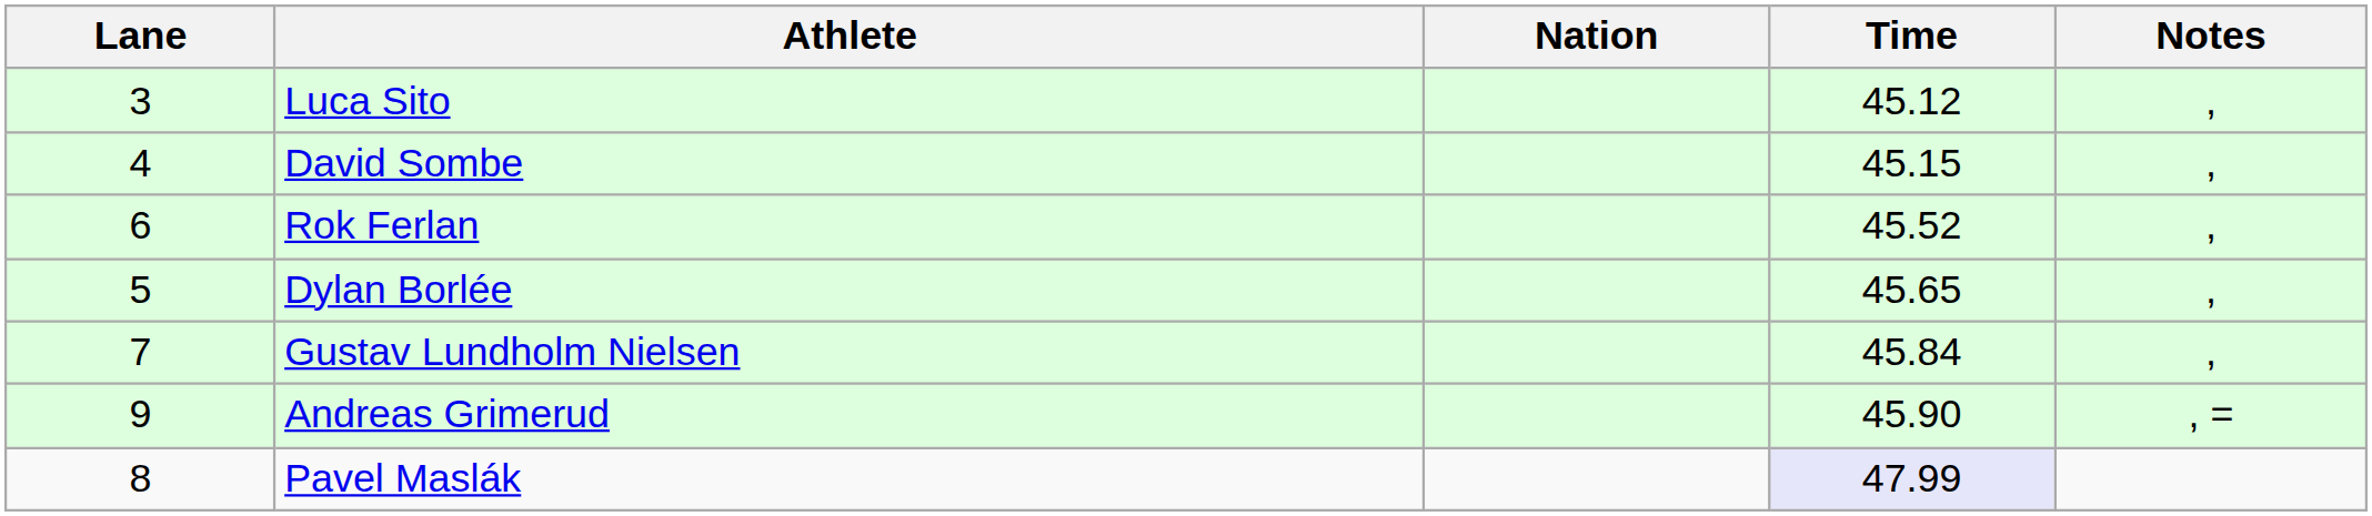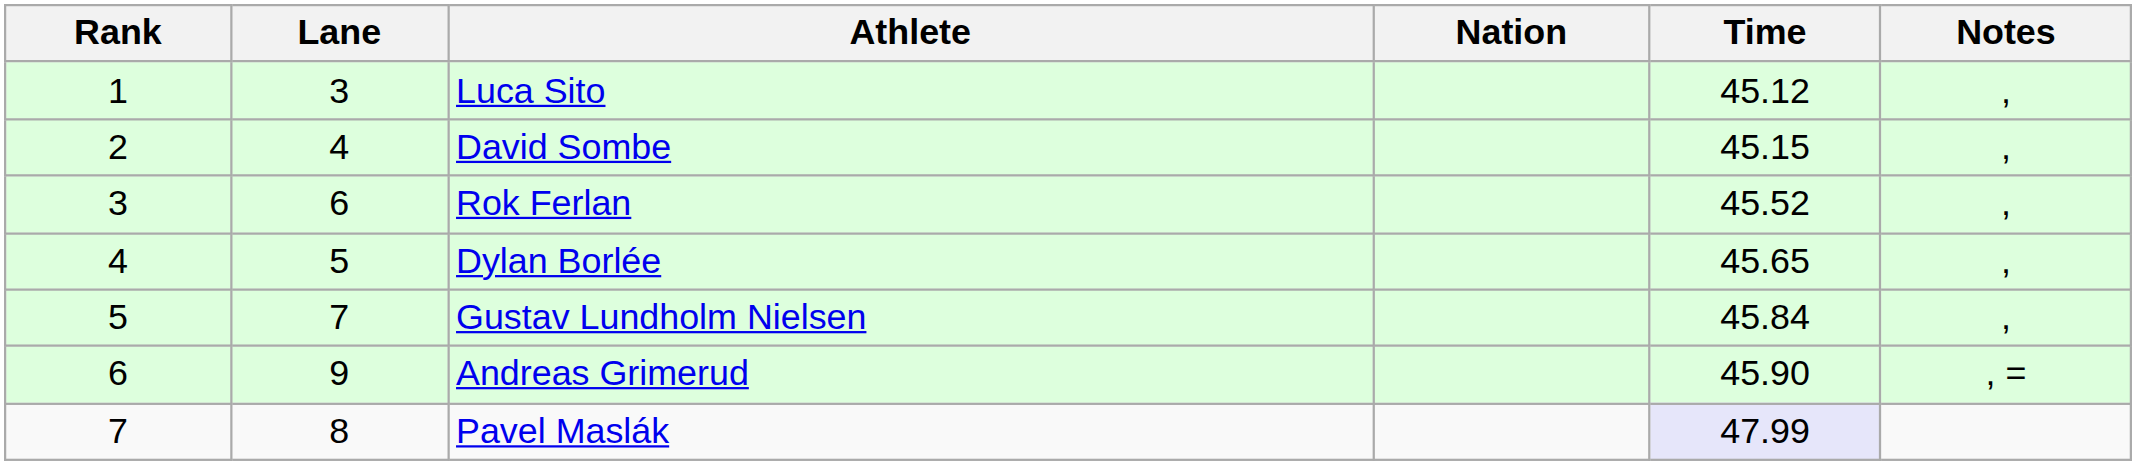+ column: Rank | 1 | 2 | 3 | 4 | 5 | 6 | 7
